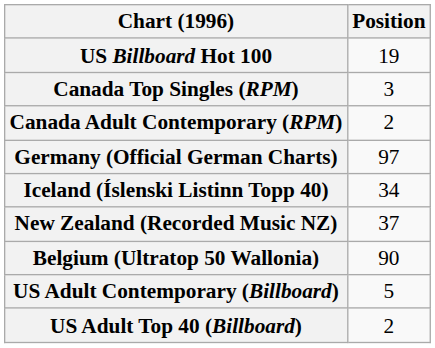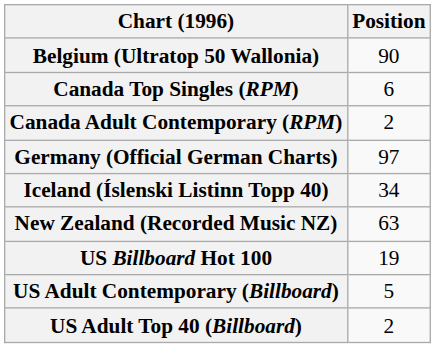rows swapped: Belgium (Ultratop 50 Wallonia) <-> US Billboard Hot 100
Canada Top Singles (RPM) | Position: 3 -> 6
New Zealand (Recorded Music NZ) | Position: 37 -> 63
